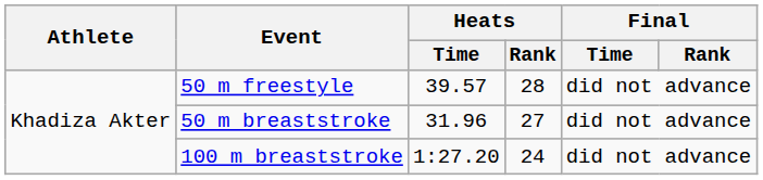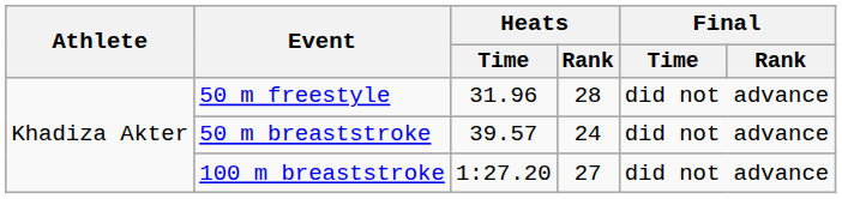50 m freestyle | Heats / Time: 39.57 -> 31.96
50 m breaststroke | Heats / Time: 31.96 -> 39.57
50 m breaststroke | Heats / Rank: 27 -> 24
100 m breaststroke | Heats / Rank: 24 -> 27
